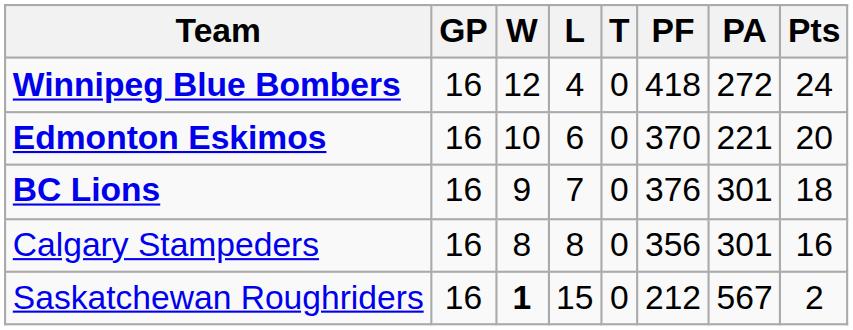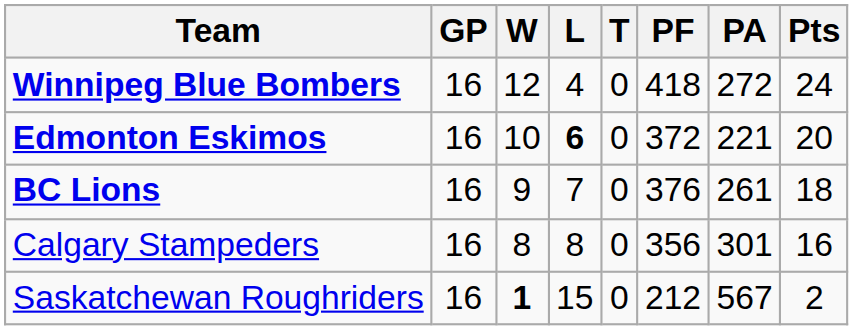Edmonton Eskimos | L: normal -> bold
Edmonton Eskimos | PF: 370 -> 372
BC Lions | PA: 301 -> 261
